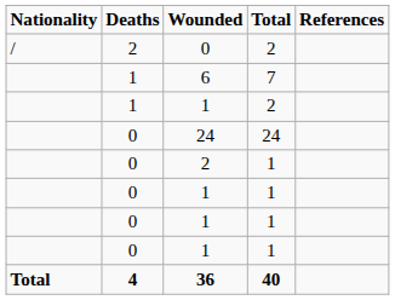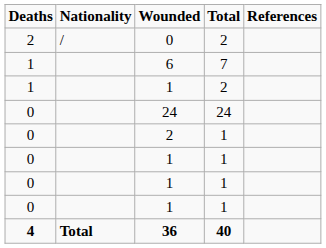columns swapped: Nationality <-> Deaths
